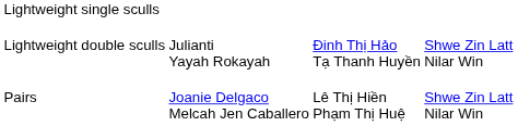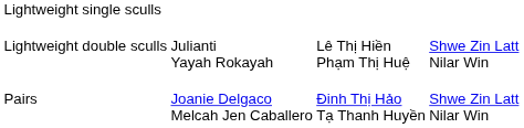Lightweight double sculls | column 3: Đinh Thị Hảo Tạ Thanh Huyền -> Lê Thị Hiền Phạm Thị Huệ
Pairs | column 3: Lê Thị Hiền Phạm Thị Huệ -> Đinh Thị Hảo Tạ Thanh Huyền
